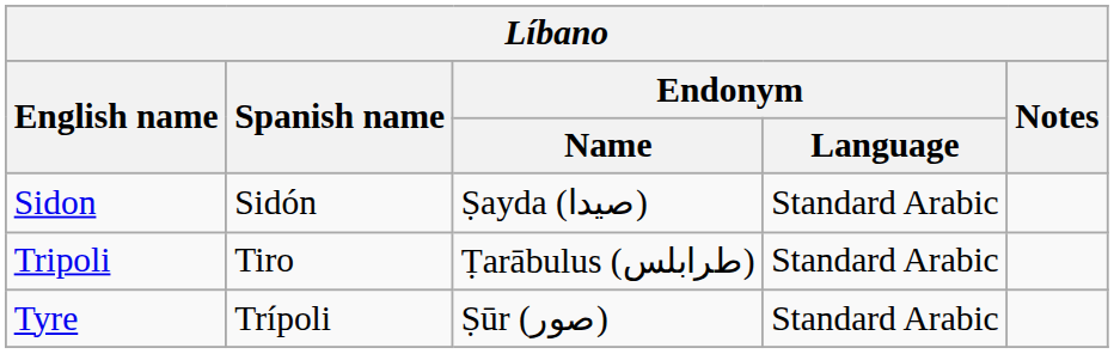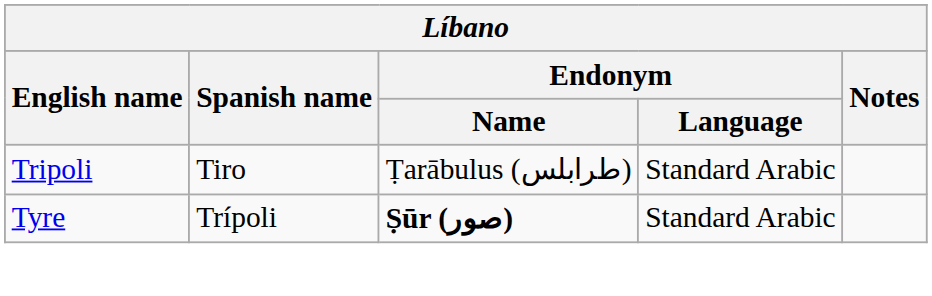- row: Sidon | Sidón | Ṣayda (صيدا) | Standard Arabic
Tyre | Endonym / Name: normal -> bold
